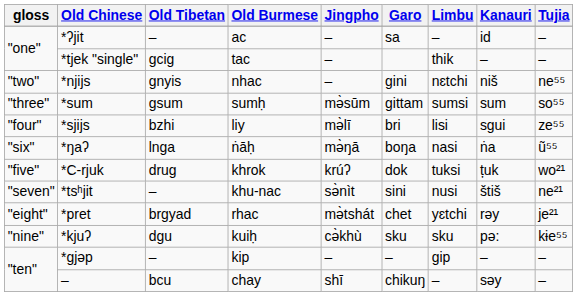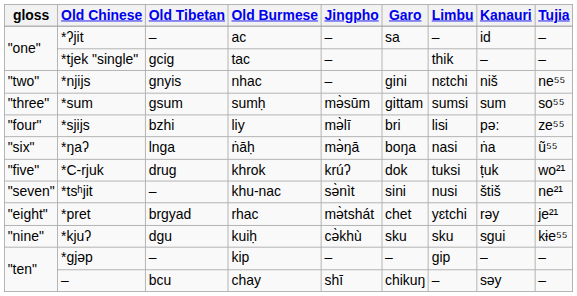*sjijs | Kanauri: sgui -> pə:
*kjuʔ | Kanauri: pə: -> sgui
